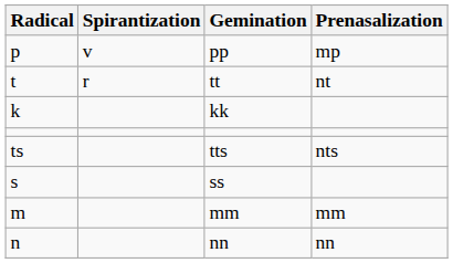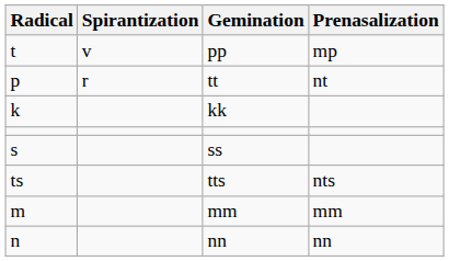pp | Radical: p -> t
tt | Radical: t -> p
rows swapped: tts <-> ss
